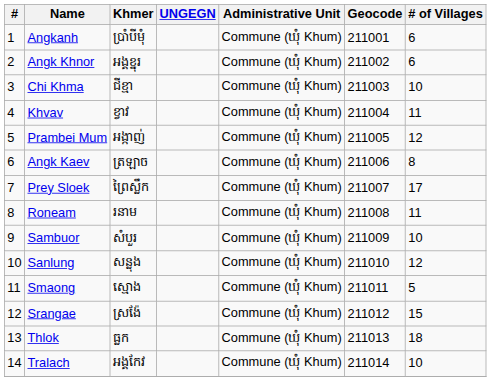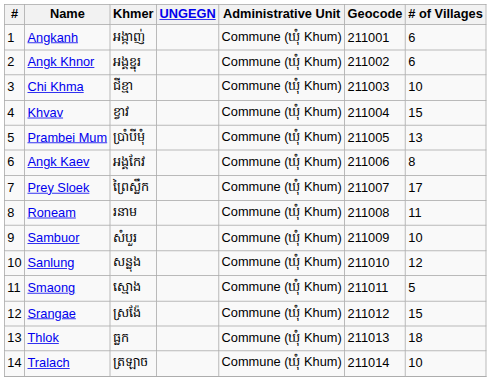Angkanh | Khmer: ប្រាំបីមុំ -> អង្កាញ់
Khvav | # of Villages: 11 -> 15
Prambei Mum | Khmer: អង្កាញ់ -> ប្រាំបីមុំ
Prambei Mum | # of Villages: 12 -> 13
Angk Kaev | Khmer: ត្រឡាច -> អង្គកែវ
Tralach | Khmer: អង្គកែវ -> ត្រឡាច
